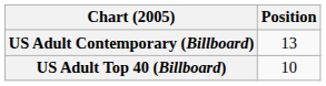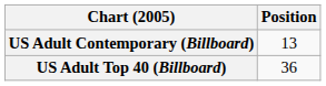US Adult Top 40 (Billboard) | Position: 10 -> 36
